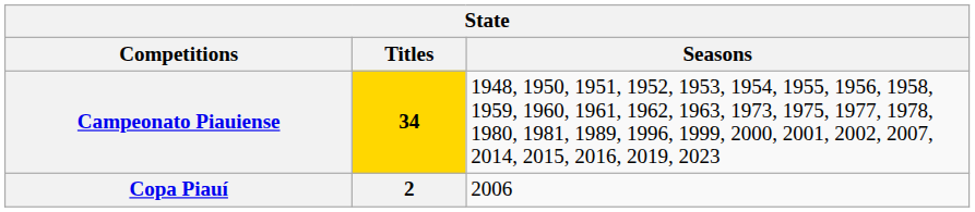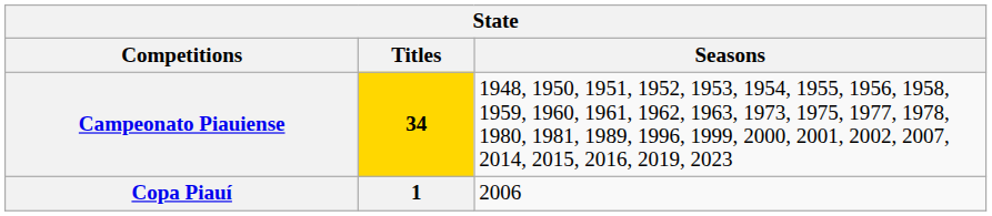Copa Piauí | Titles: 2 -> 1
